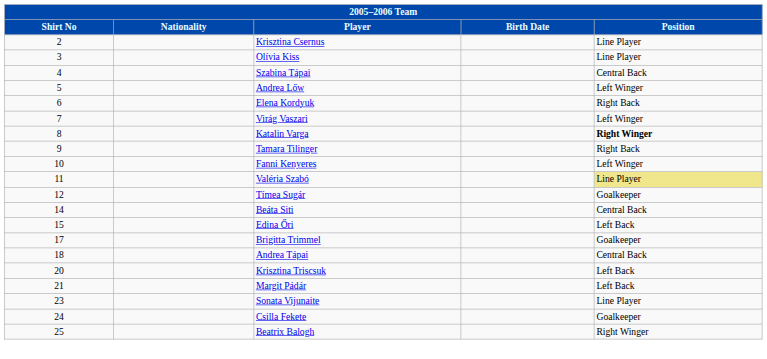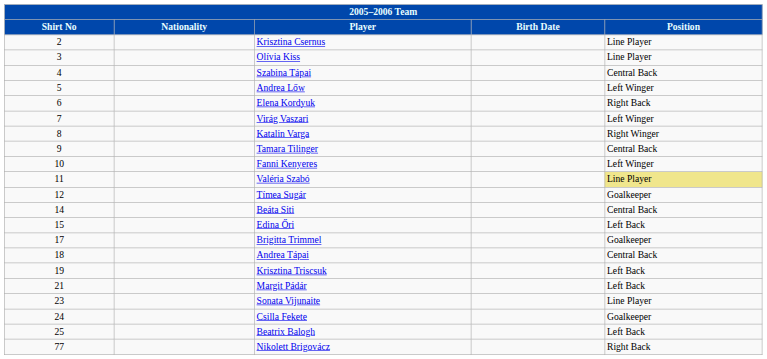Katalin Varga | Position: bold -> normal
Tamara Tilinger | Position: Right Back -> Central Back
Krisztina Triscsuk | Shirt No: 20 -> 19
Beatrix Balogh | Position: Right Winger -> Left Back
+ row: 77 | Nikolett Brigovácz | Right Back
